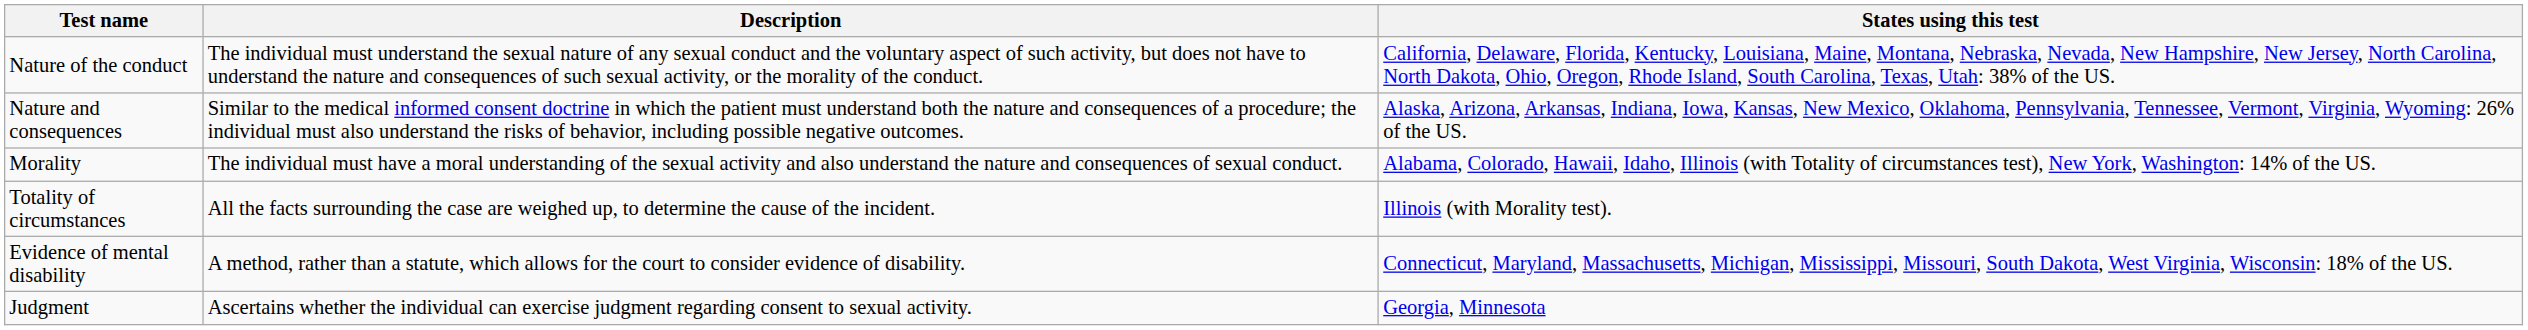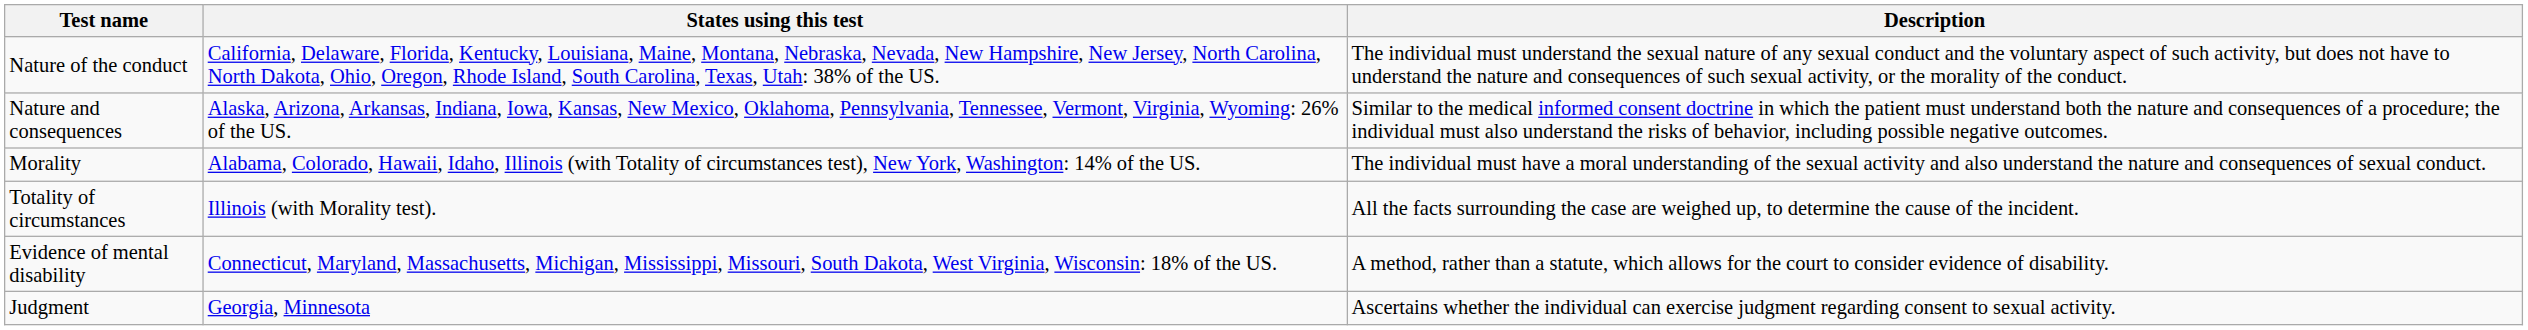columns swapped: Description <-> States using this test
